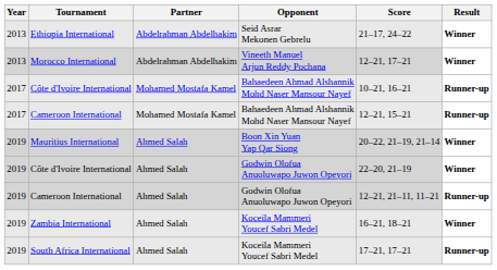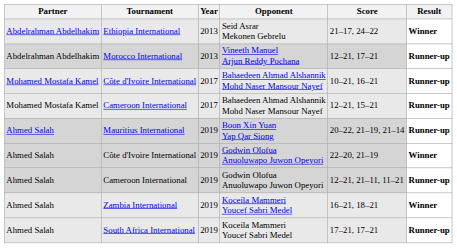columns swapped: Year <-> Partner
Morocco International | Result: Winner -> Runner-up
Mauritius International | Result: Winner -> Runner-up
